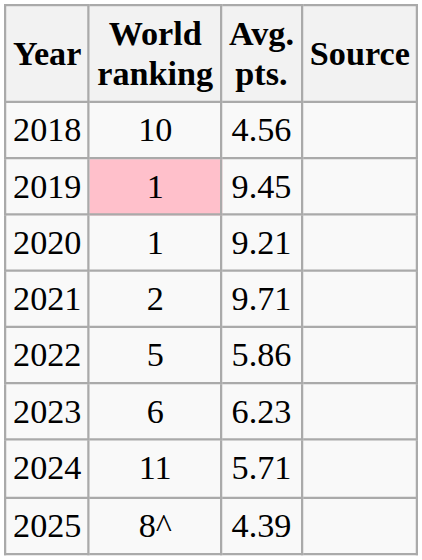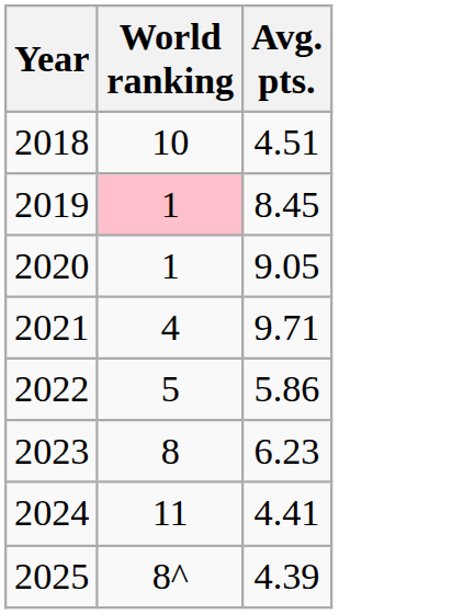- column: Source
2018 | Avg. pts.: 4.56 -> 4.51
2019 | Avg. pts.: 9.45 -> 8.45
2020 | Avg. pts.: 9.21 -> 9.05
2021 | World ranking: 2 -> 4
2023 | World ranking: 6 -> 8
2024 | Avg. pts.: 5.71 -> 4.41
